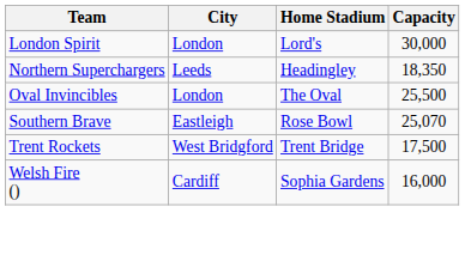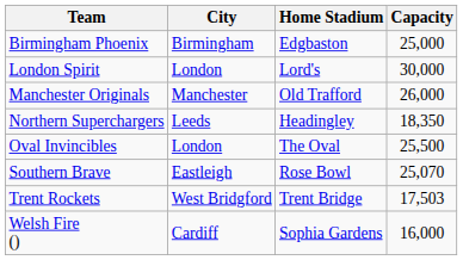+ row: Birmingham Phoenix | Birmingham | Edgbaston | 25,000
+ row: Manchester Originals | Manchester | Old Trafford | 26,000
Trent Rockets | Capacity: 17,500 -> 17,503
